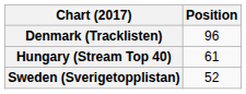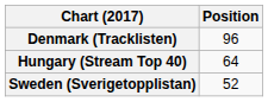Hungary (Stream Top 40) | Position: 61 -> 64
